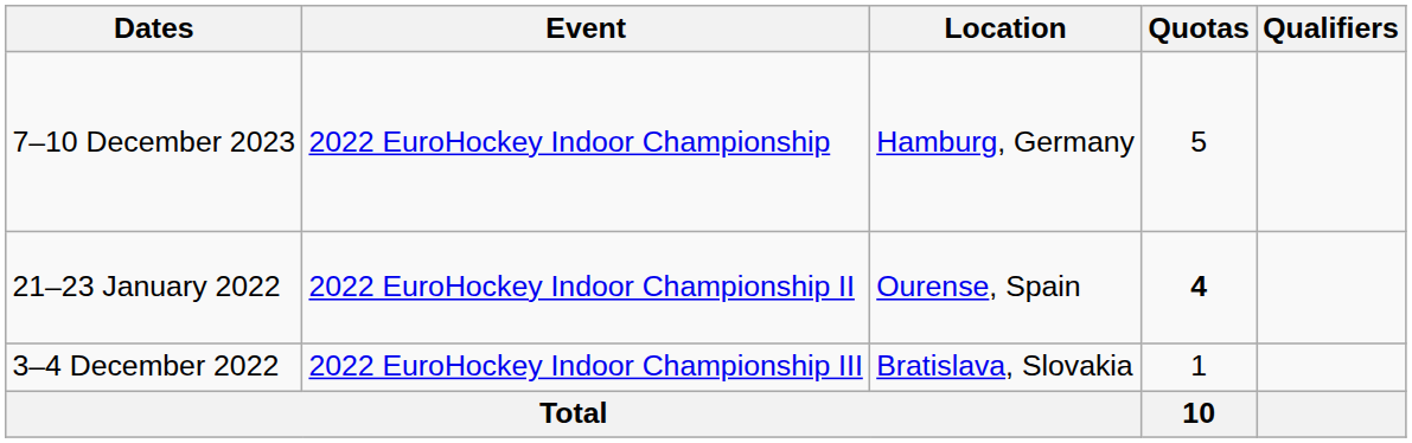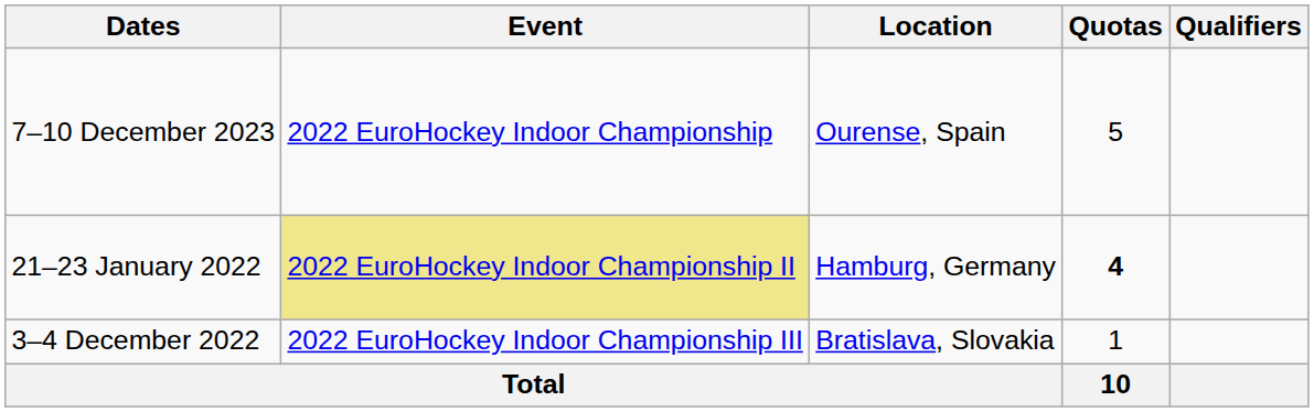7–10 December 2023 | Location: Hamburg, Germany -> Ourense, Spain
21–23 January 2022 | Event: no background -> khaki background
21–23 January 2022 | Location: Ourense, Spain -> Hamburg, Germany
